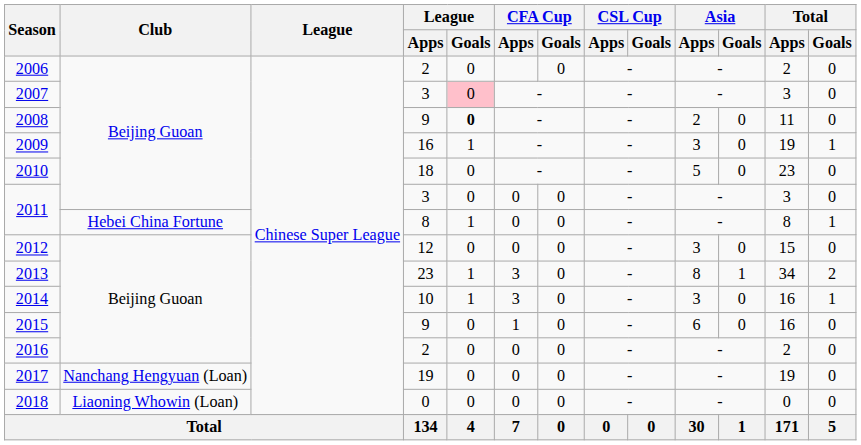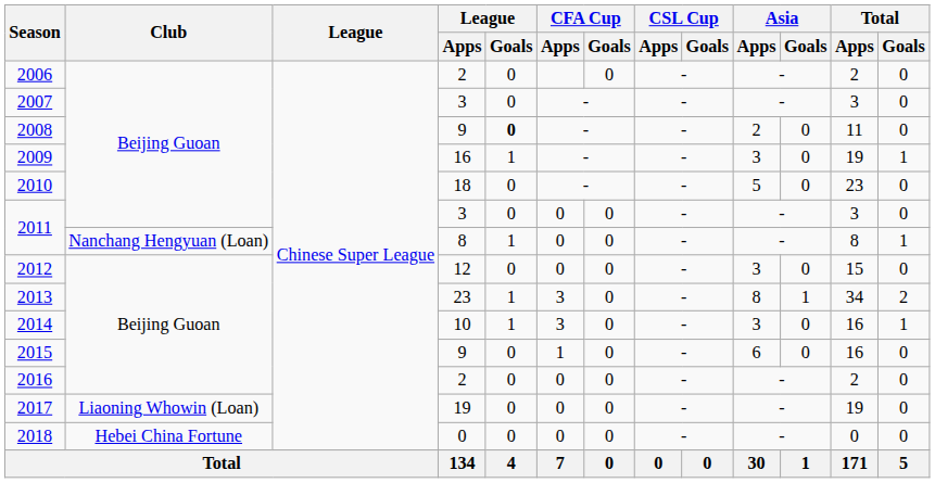2007 | League / Goals: pink background -> no background
2011 / 8 | Club: Hebei China Fortune -> Nanchang Hengyuan (Loan)
2017 | Club: Nanchang Hengyuan (Loan) -> Liaoning Whowin (Loan)
2018 | Club: Liaoning Whowin (Loan) -> Hebei China Fortune
